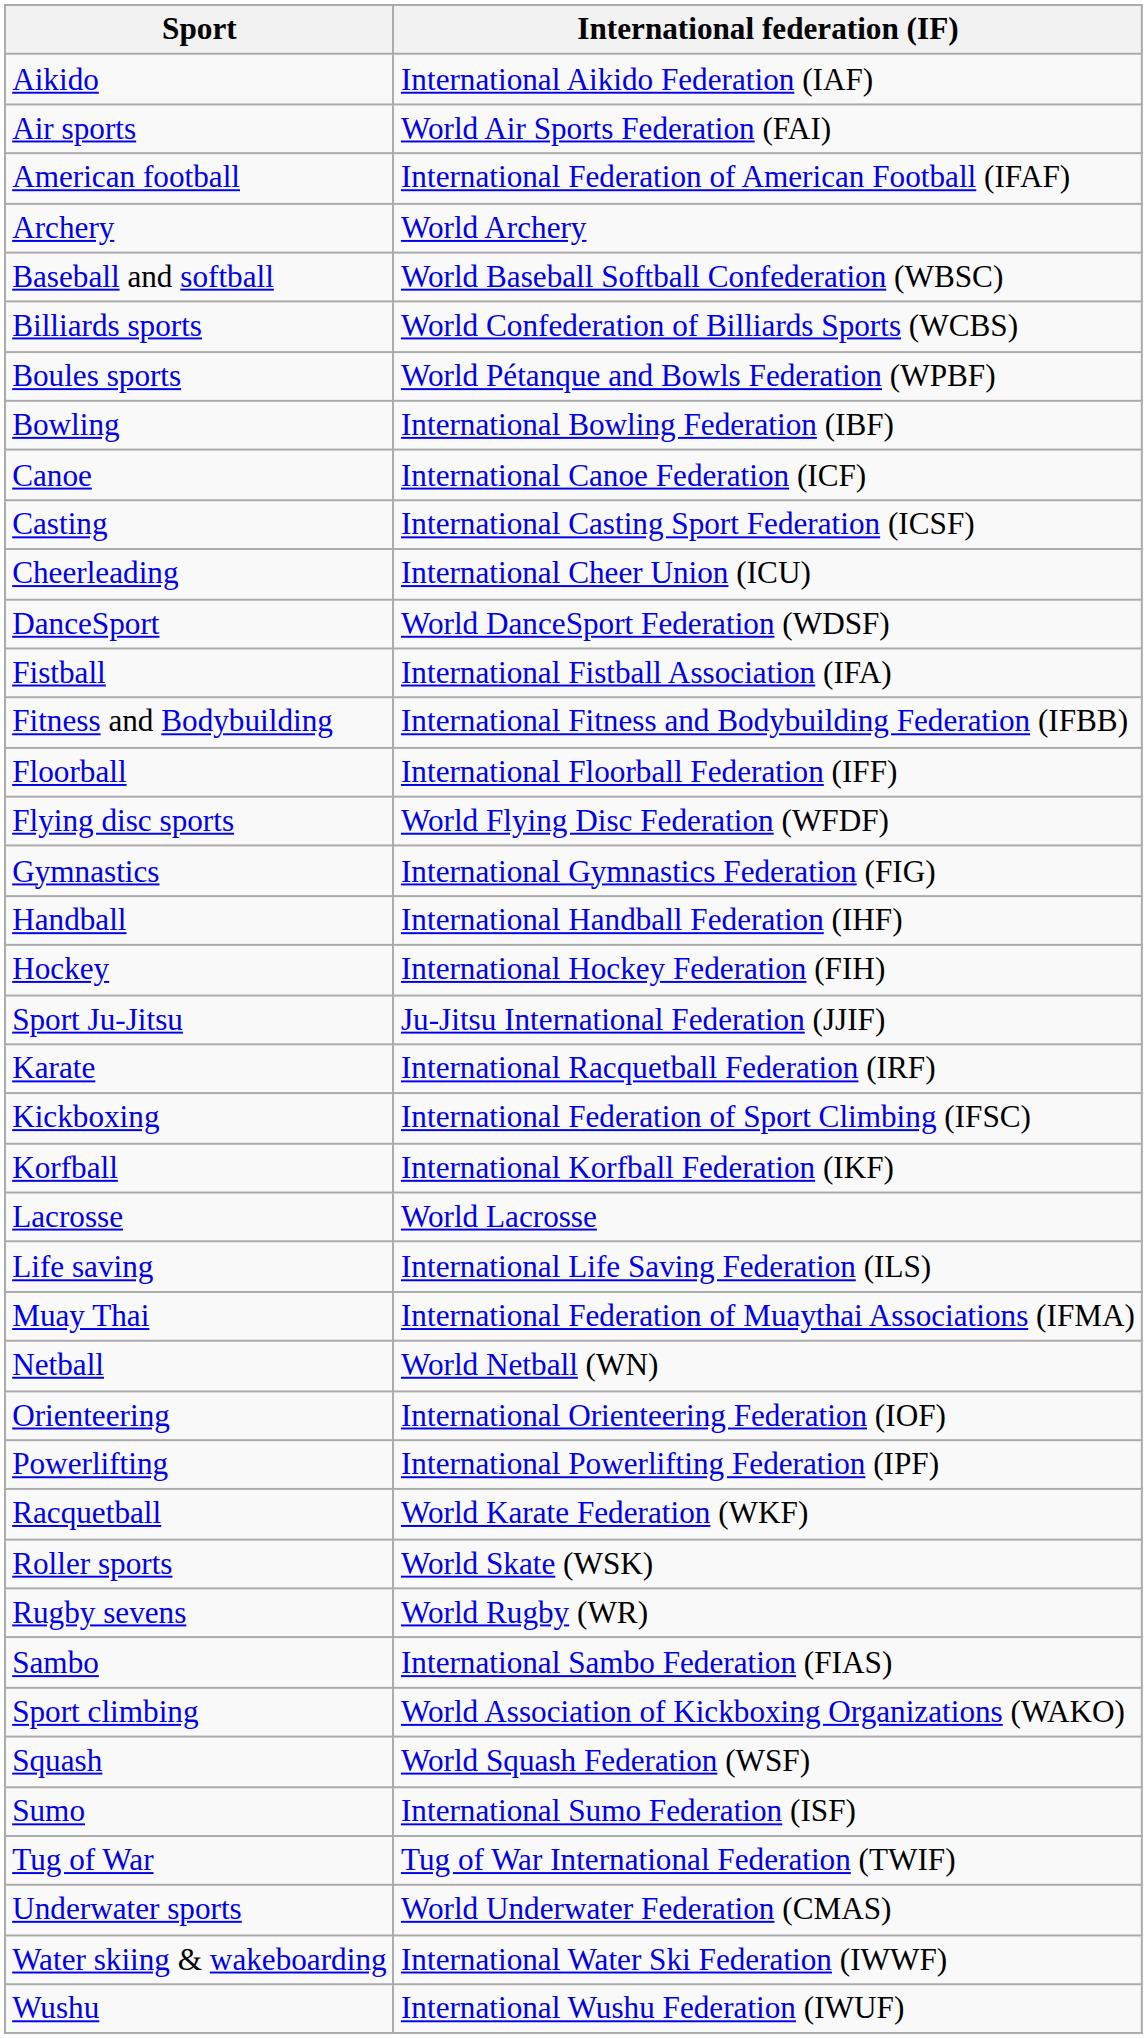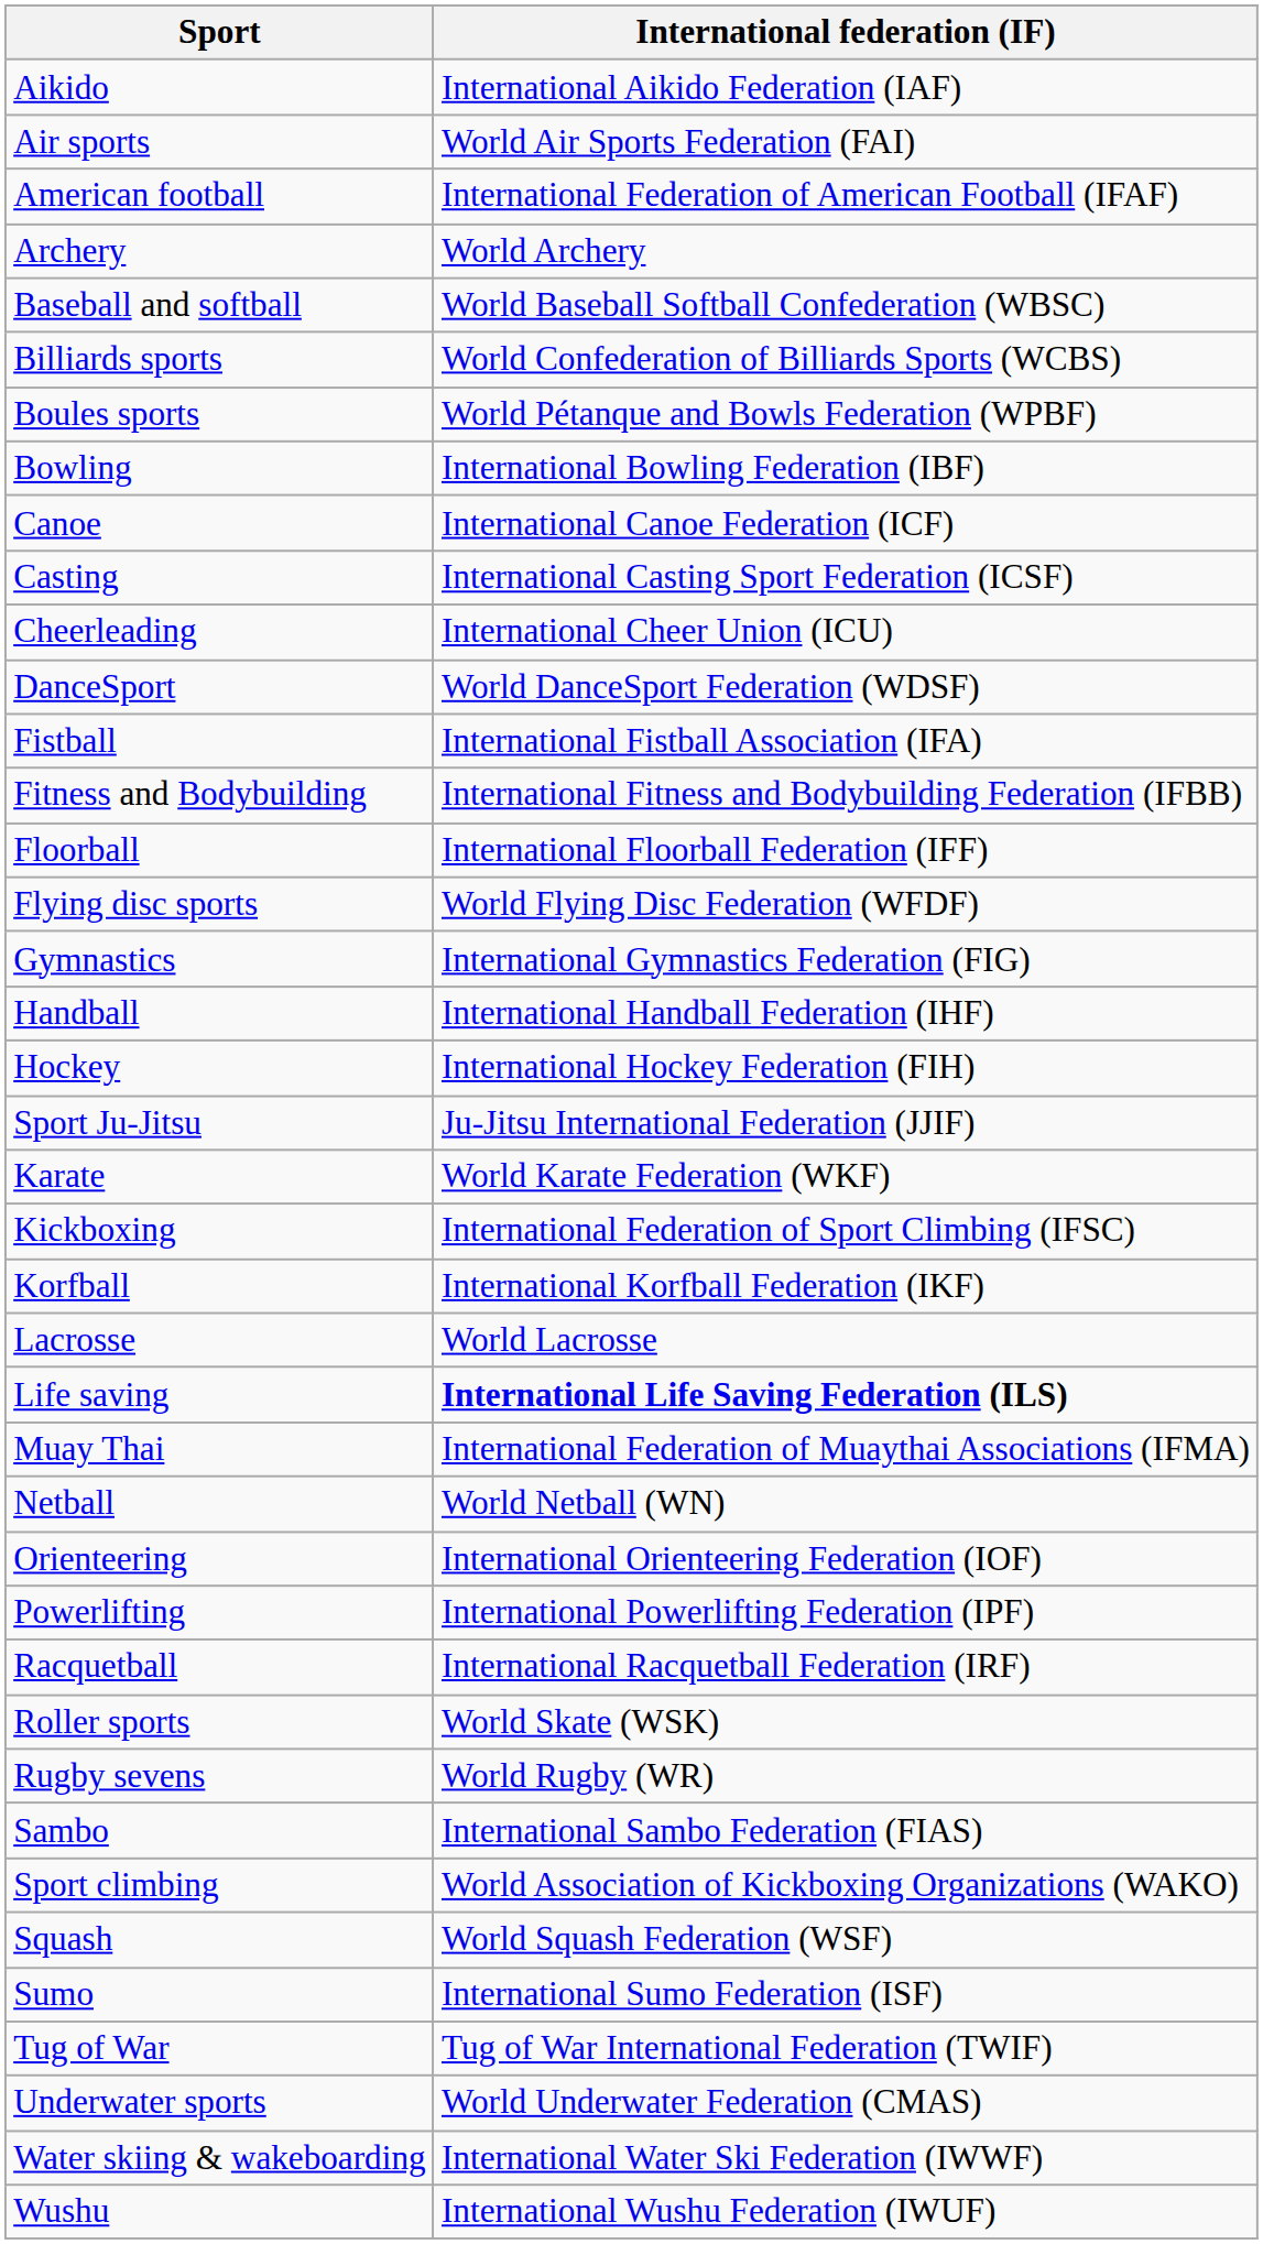Karate | International federation (IF): International Racquetball Federation (IRF) -> World Karate Federation (WKF)
Life saving | International federation (IF): normal -> bold
Racquetball | International federation (IF): World Karate Federation (WKF) -> International Racquetball Federation (IRF)
